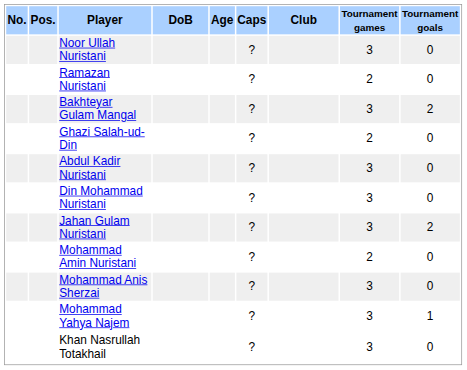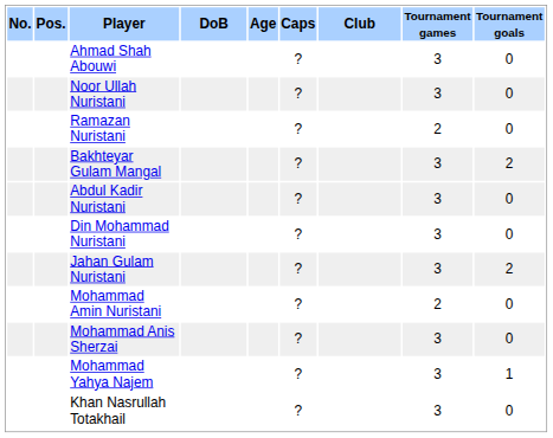+ row: Ahmad Shah Abouwi | ? | 3 | 0
- row: Ghazi Salah-ud-Din | ? | 2 | 0
